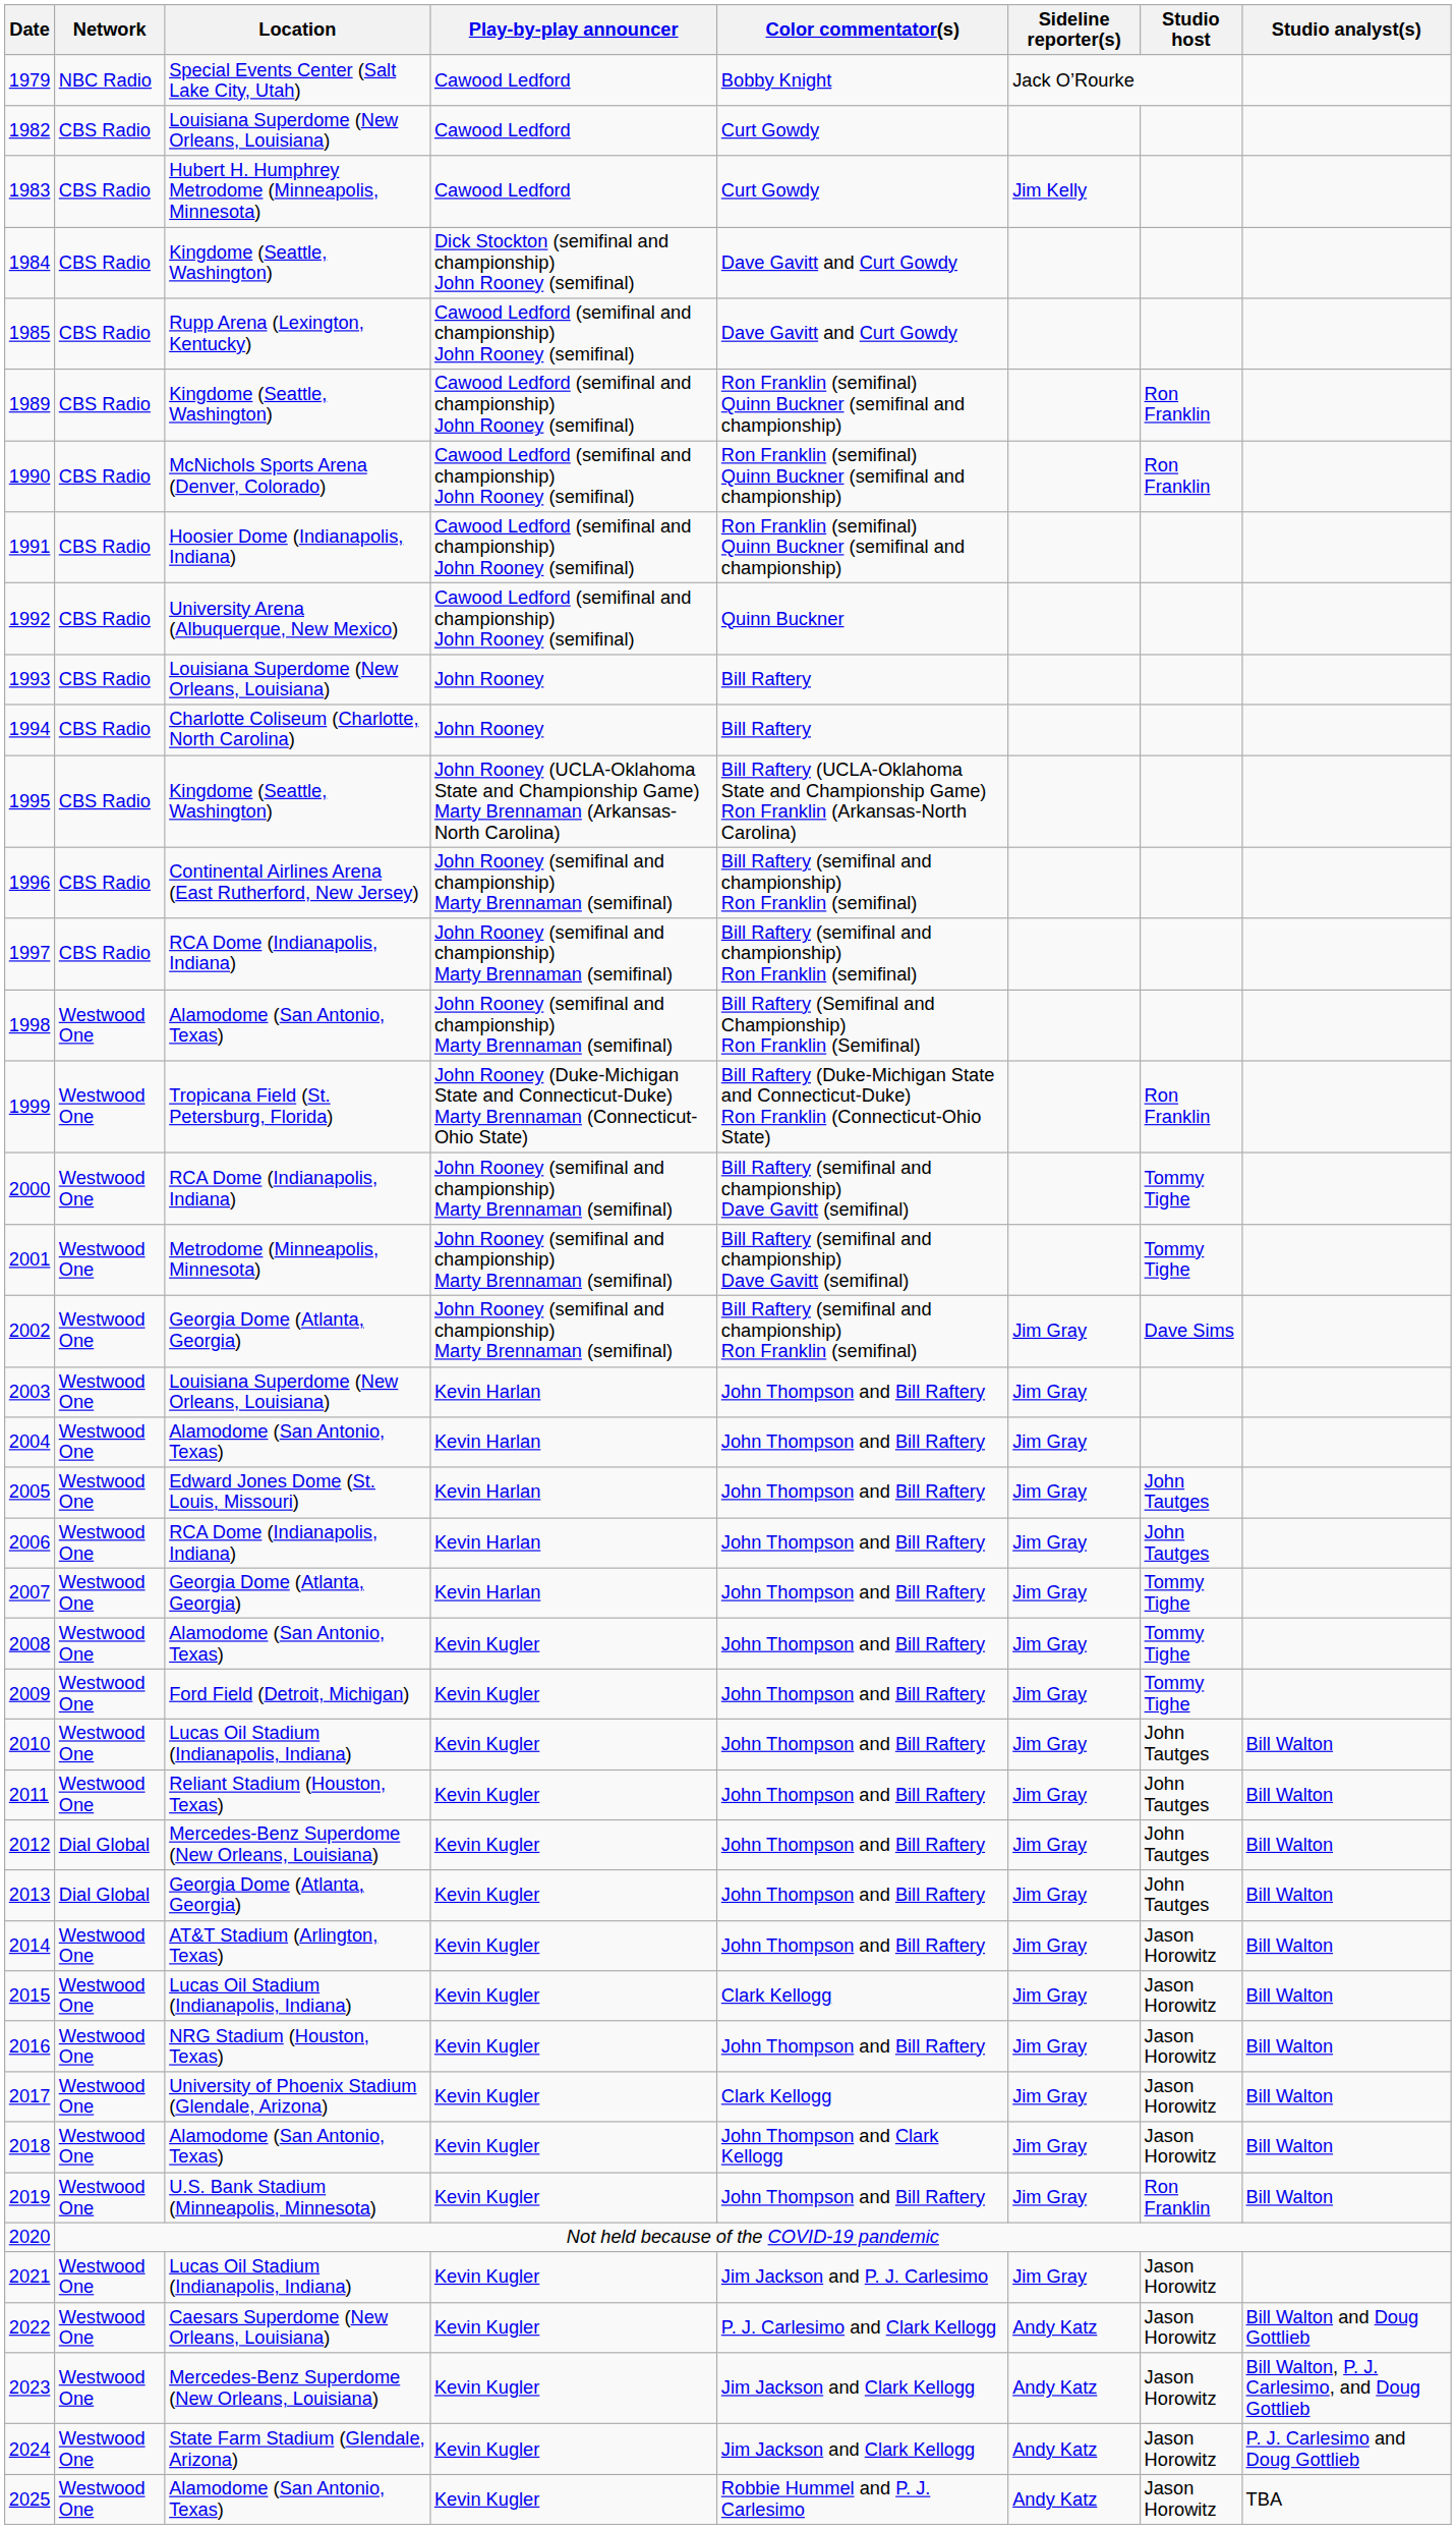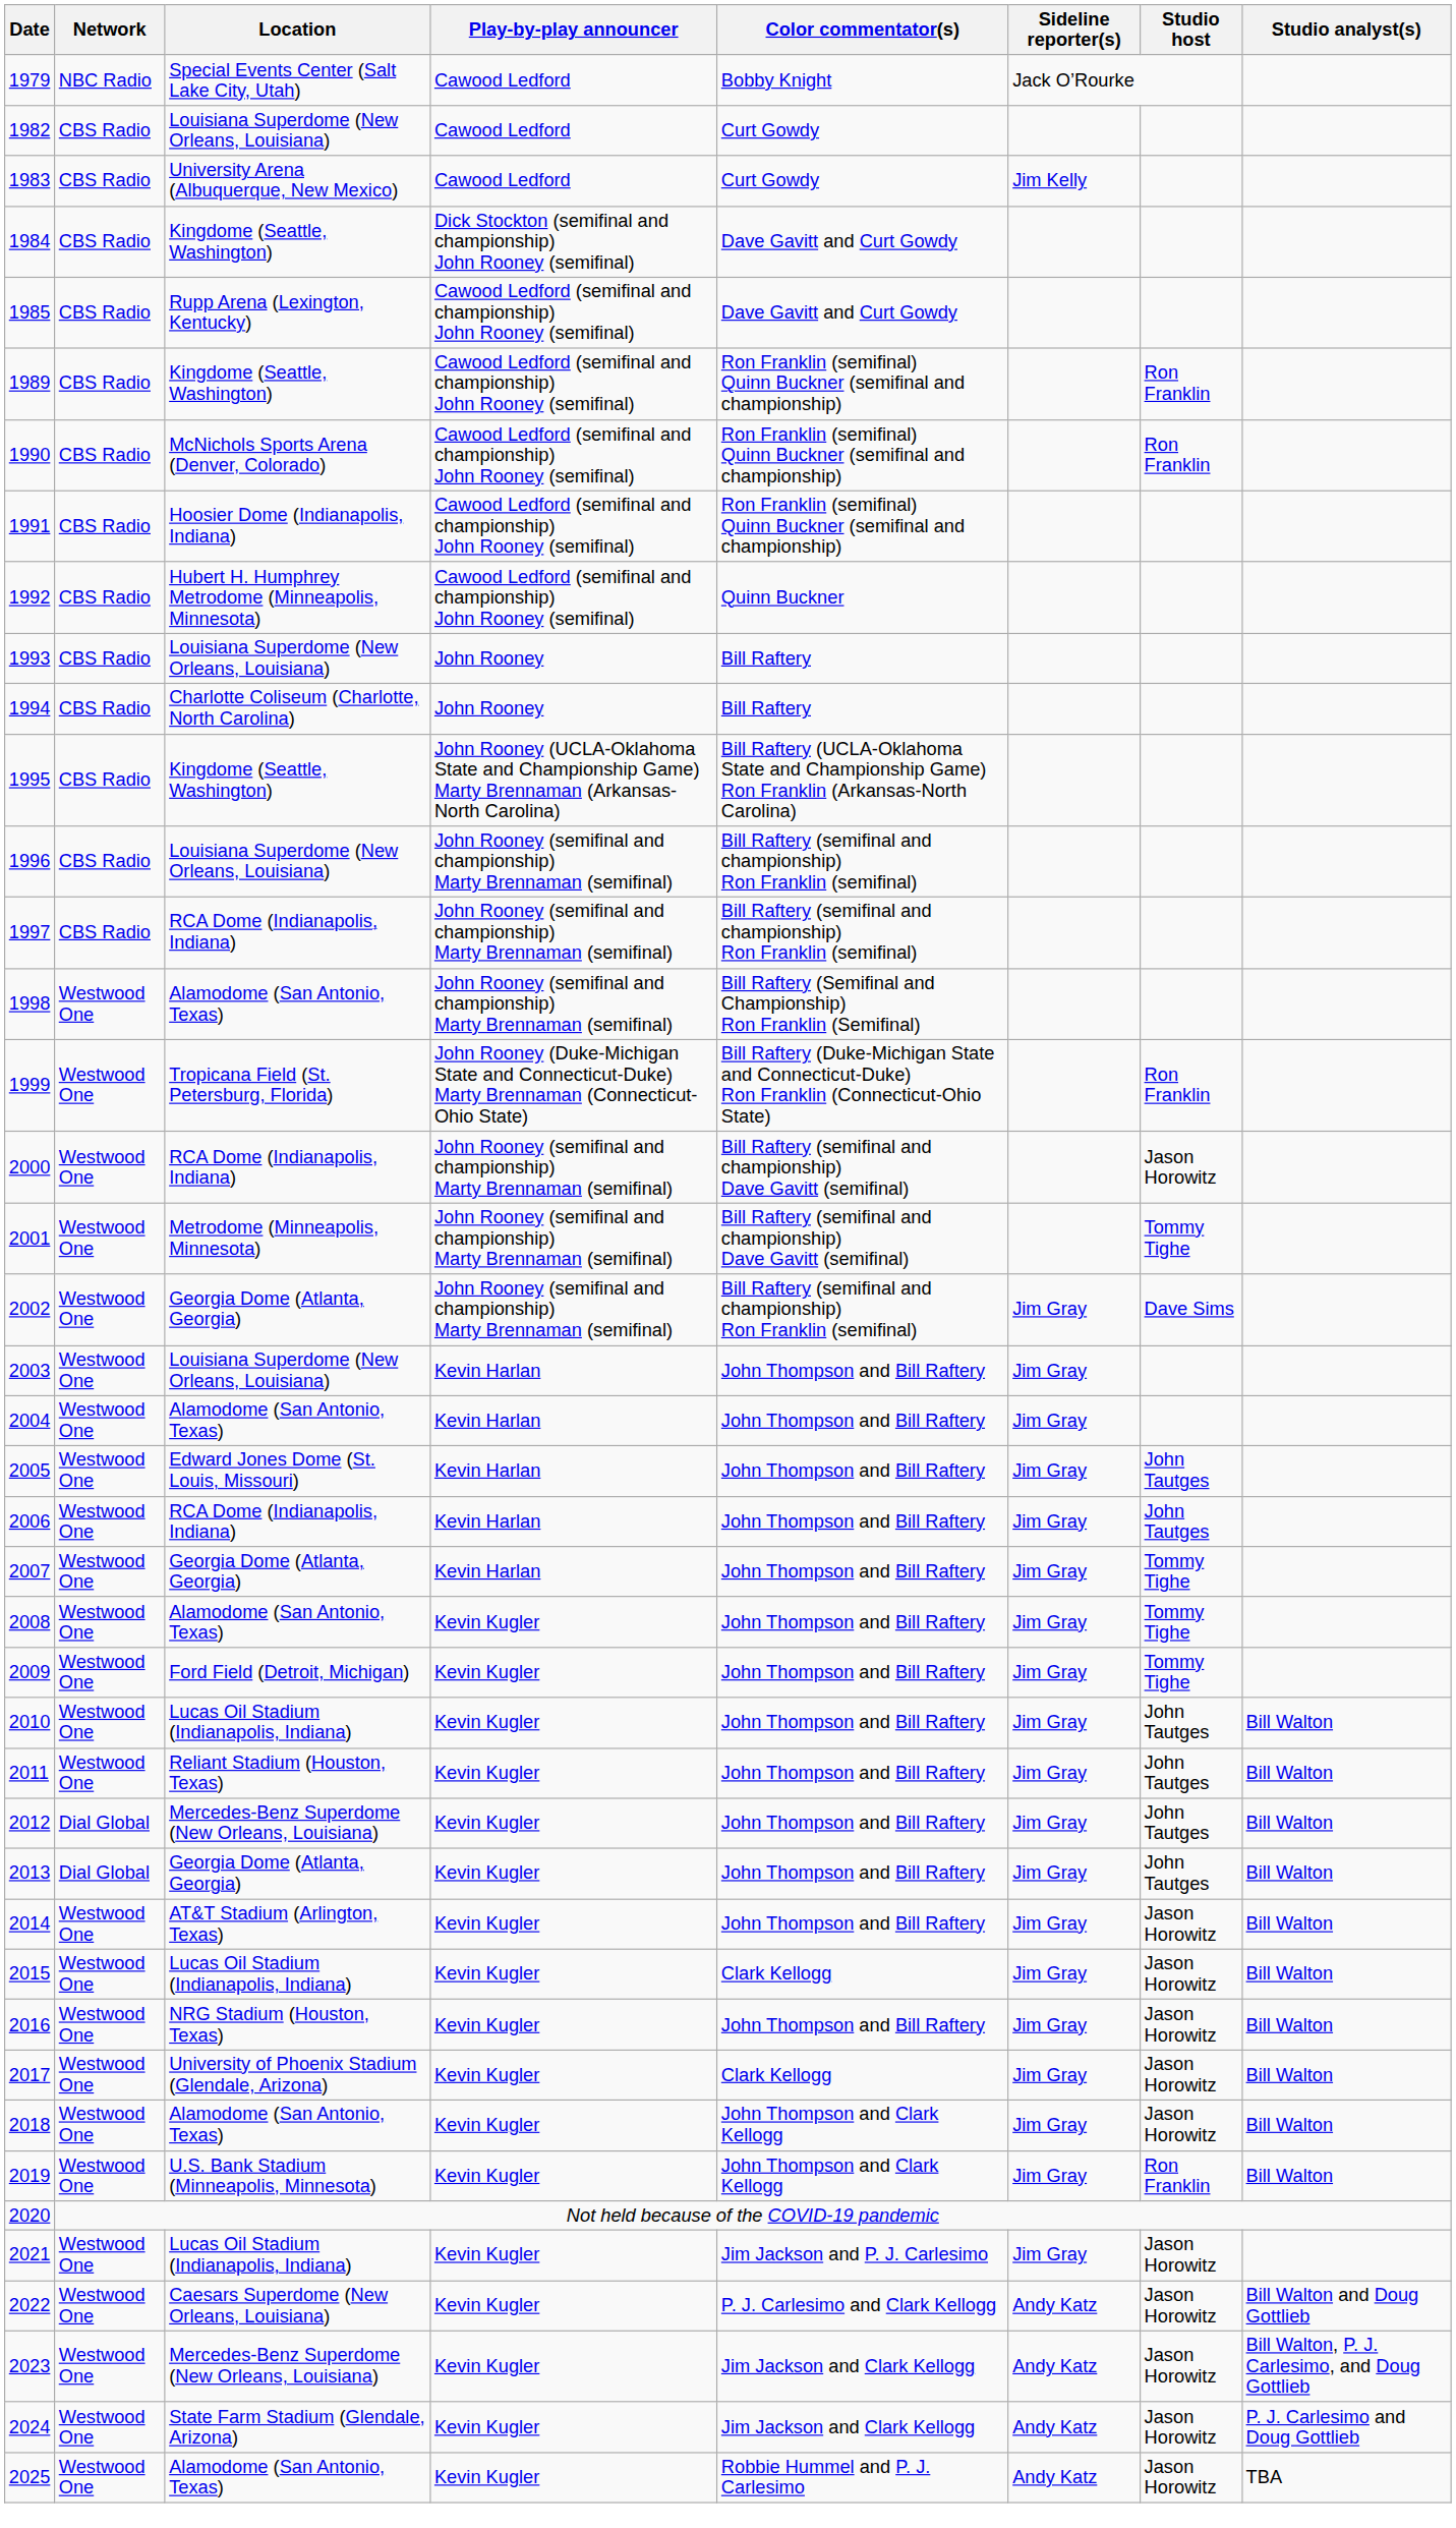1983 | Location: Hubert H. Humphrey Metrodome (Minneapolis, Minnesota) -> University Arena (Albuquerque, New Mexico)
1992 | Location: University Arena (Albuquerque, New Mexico) -> Hubert H. Humphrey Metrodome (Minneapolis, Minnesota)
1996 | Location: Continental Airlines Arena (East Rutherford, New Jersey) -> Louisiana Superdome (New Orleans, Louisiana)
2000 | Studio host: Tommy Tighe -> Jason Horowitz
2019 | Color commentator(s): John Thompson and Bill Raftery -> John Thompson and Clark Kellogg
